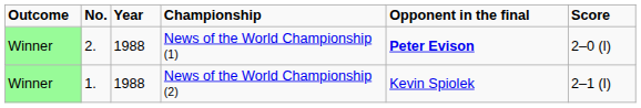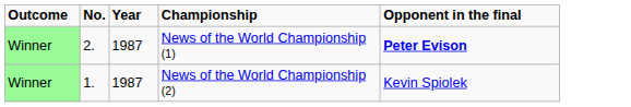- column: Score | 2–0 (l) | 2–1 (l)
News of the World Championship (1) | Year: 1988 -> 1987
News of the World Championship (2) | Year: 1988 -> 1987
